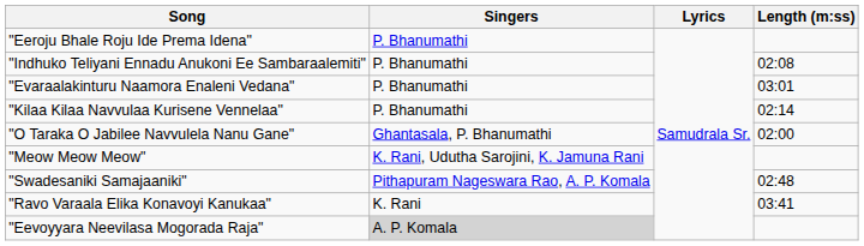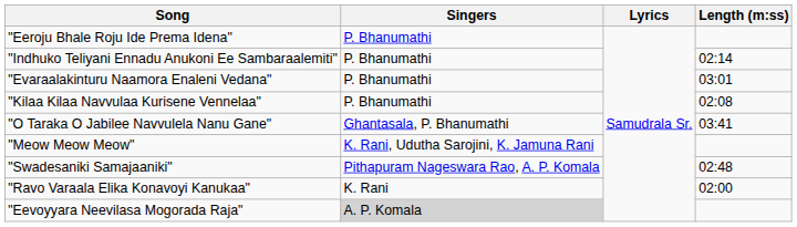"Indhuko Teliyani Ennadu Anukoni Ee Sambaraalemiti" | Length (m:ss): 02:08 -> 02:14
"Kilaa Kilaa Navvulaa Kurisene Vennelaa" | Length (m:ss): 02:14 -> 02:08
"O Taraka O Jabilee Navvulela Nanu Gane" | Length (m:ss): 02:00 -> 03:41
"Ravo Varaala Elika Konavoyi Kanukaa" | Length (m:ss): 03:41 -> 02:00
